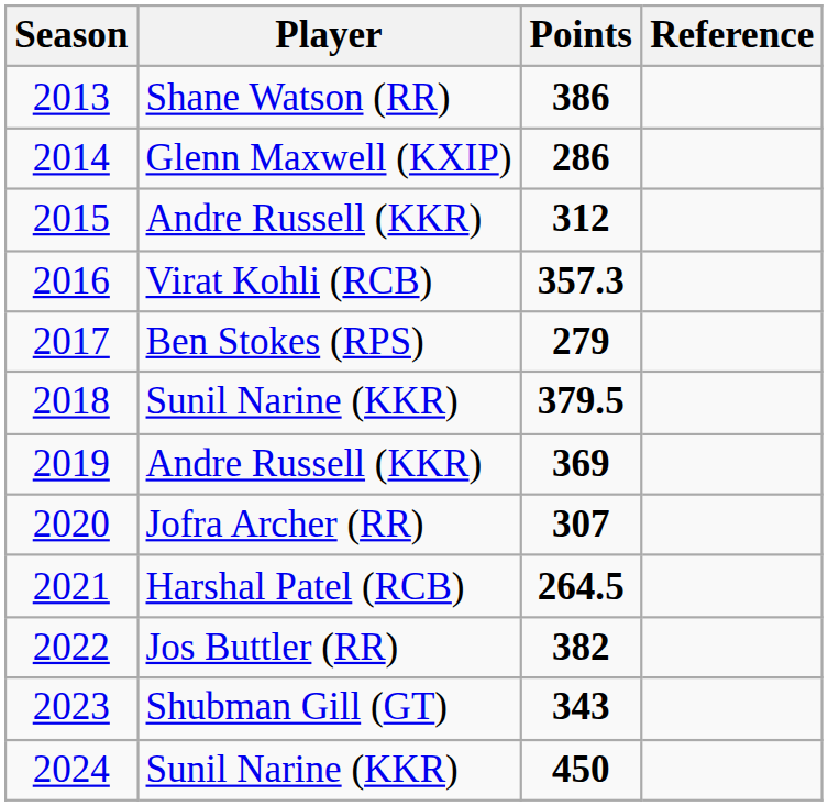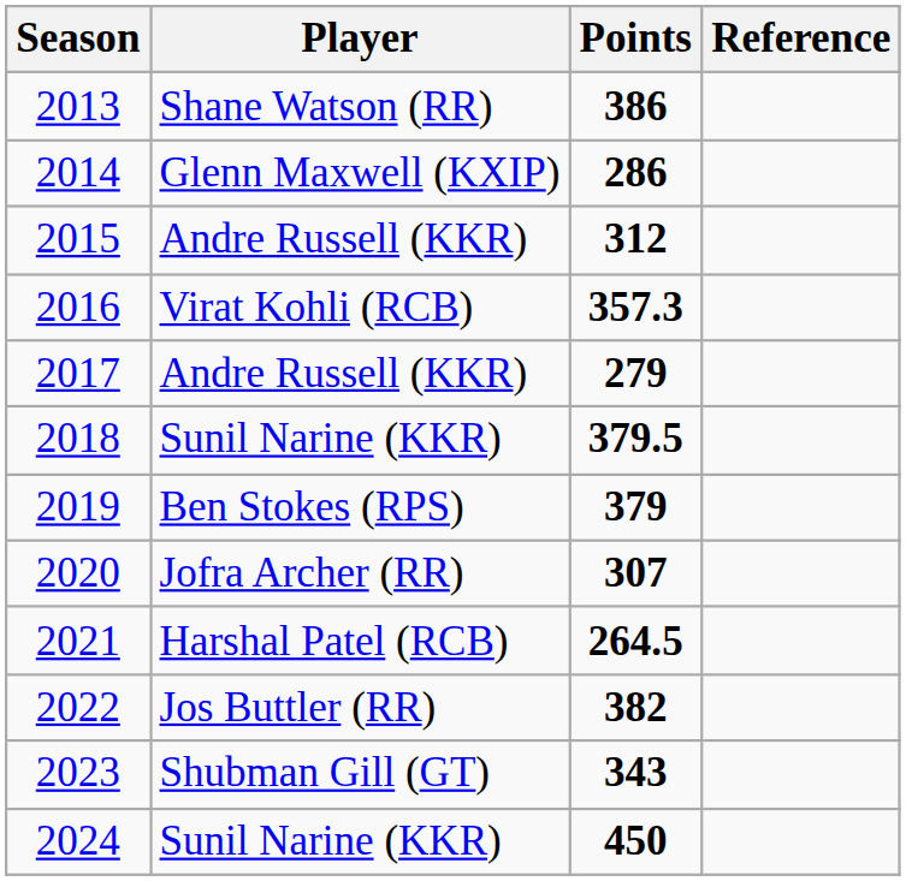2017 | Player: Ben Stokes (RPS) -> Andre Russell (KKR)
2019 | Player: Andre Russell (KKR) -> Ben Stokes (RPS)
2019 | Points: 369 -> 379
